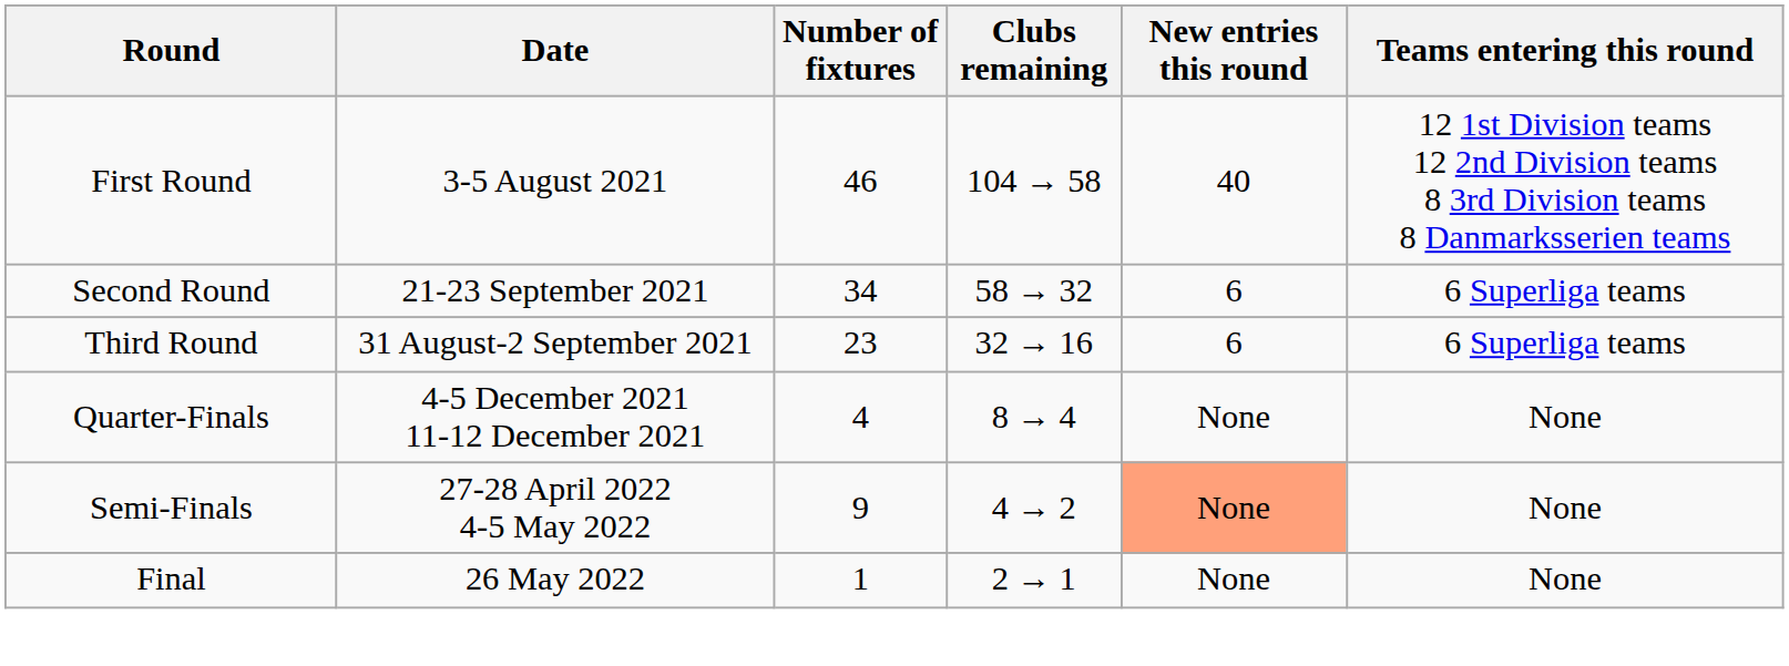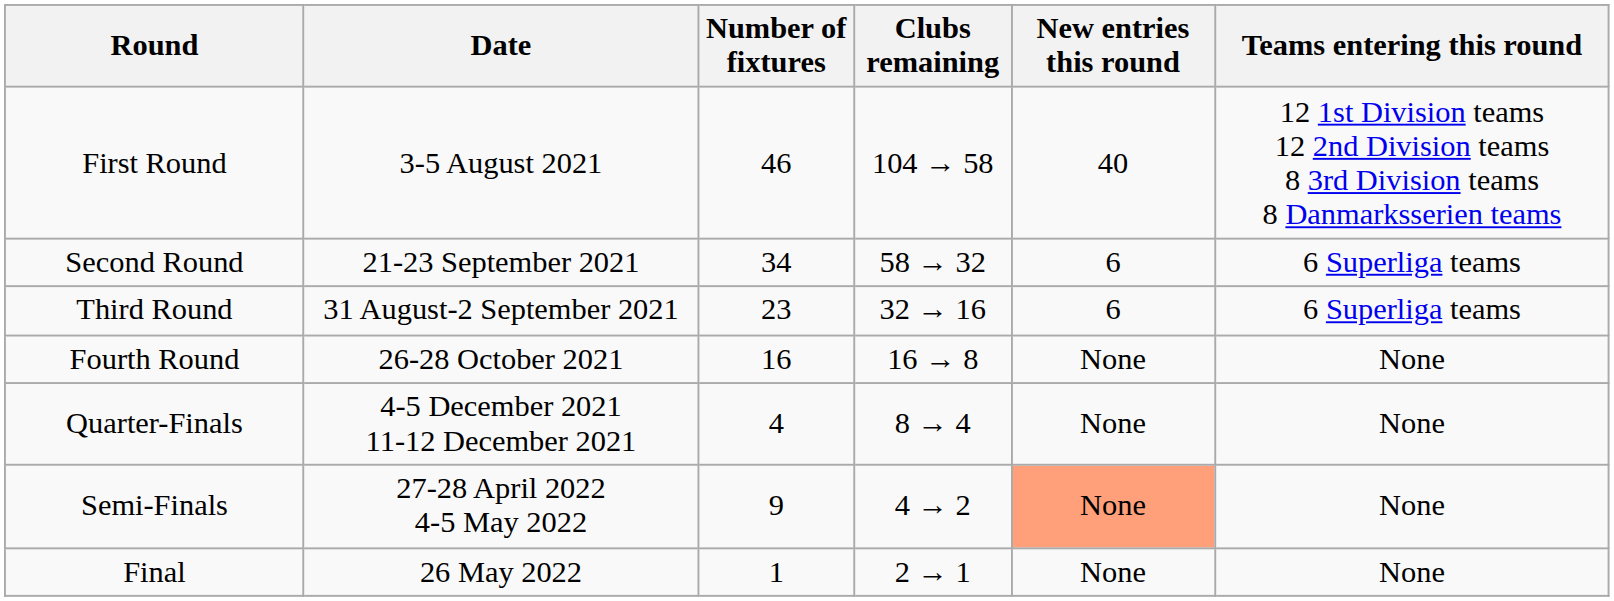+ row: Fourth Round | 26-28 October 2021 | 16 | 16 → 8 | None | None
